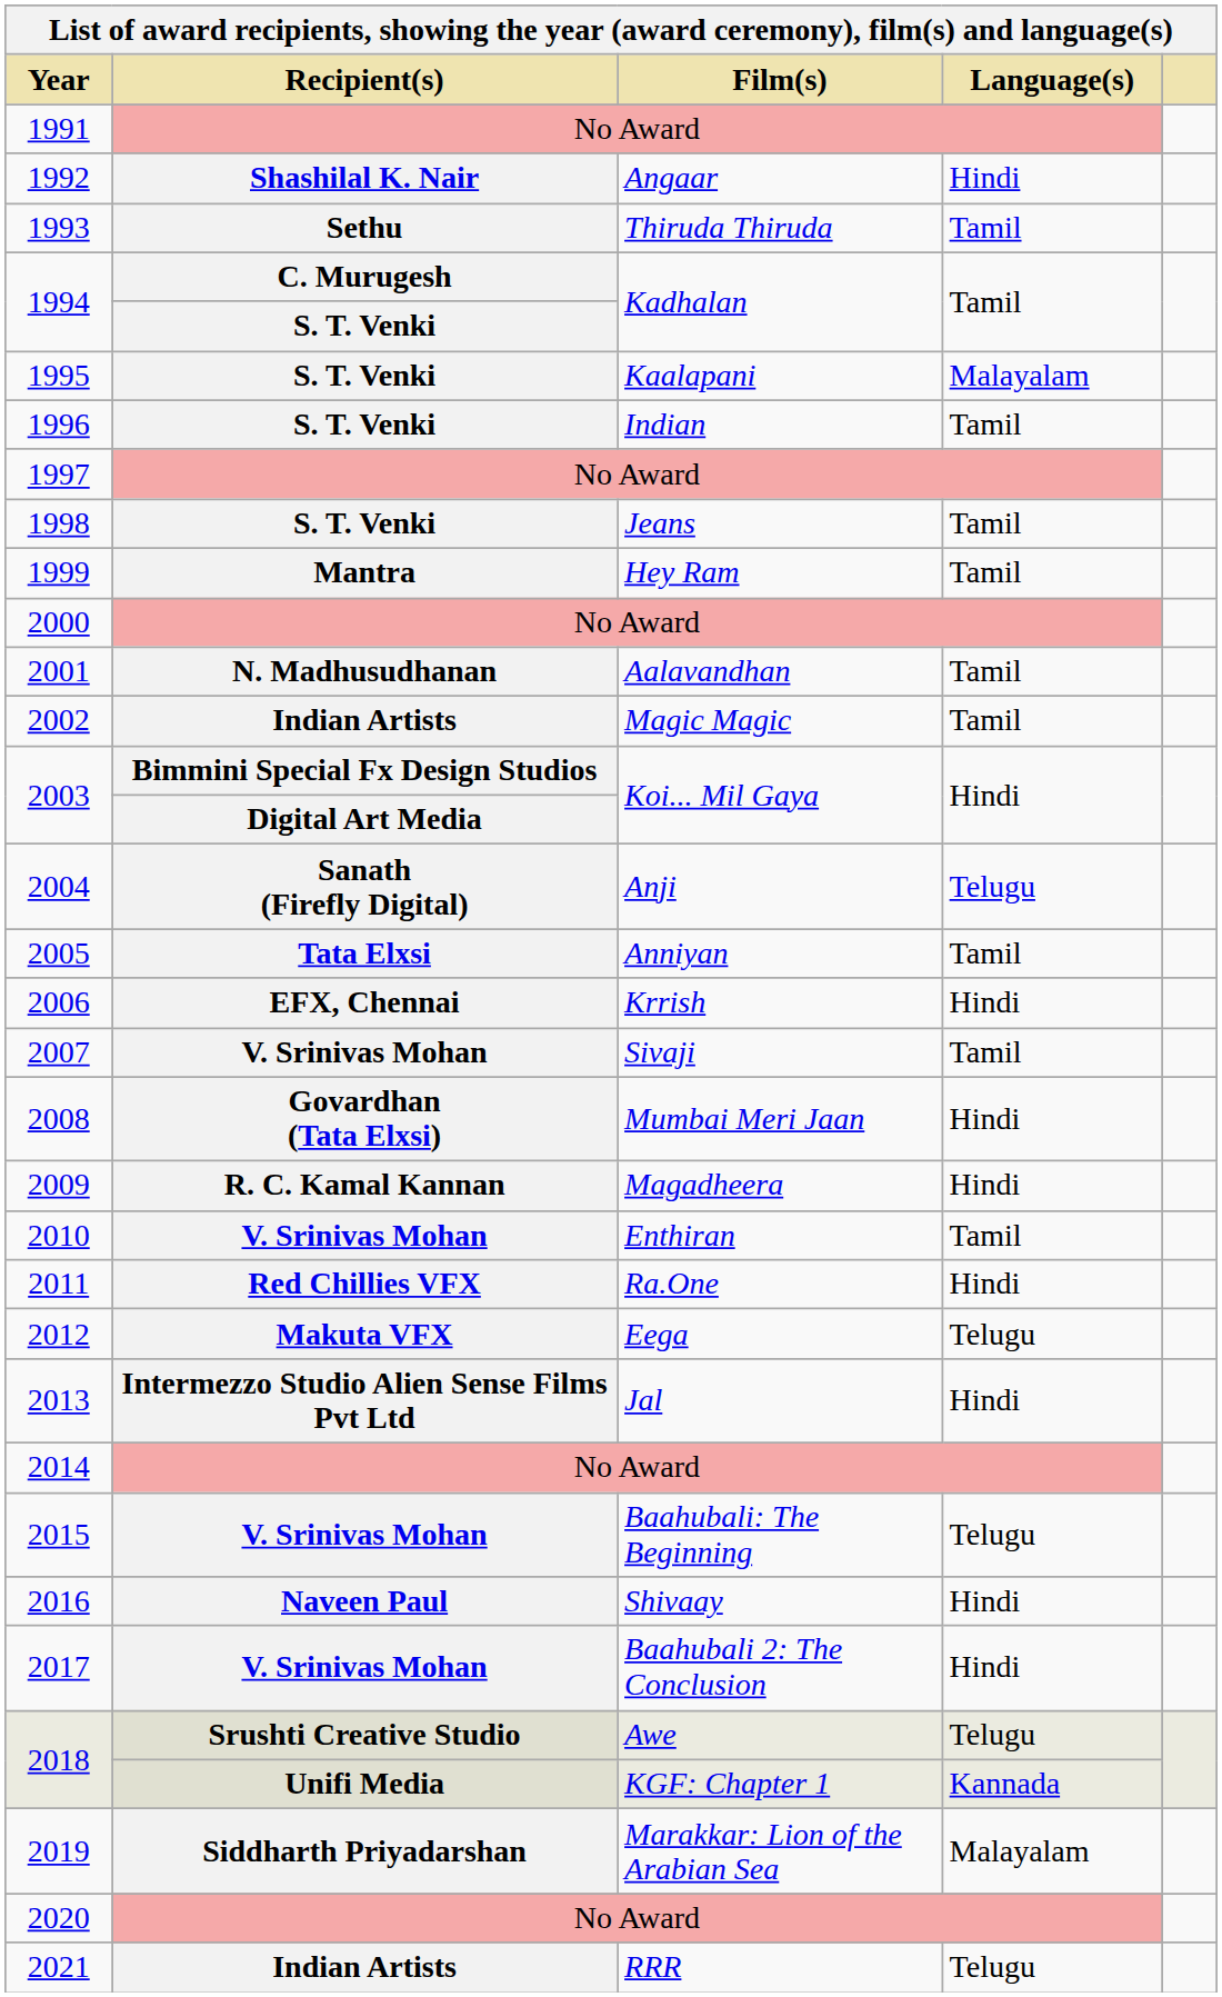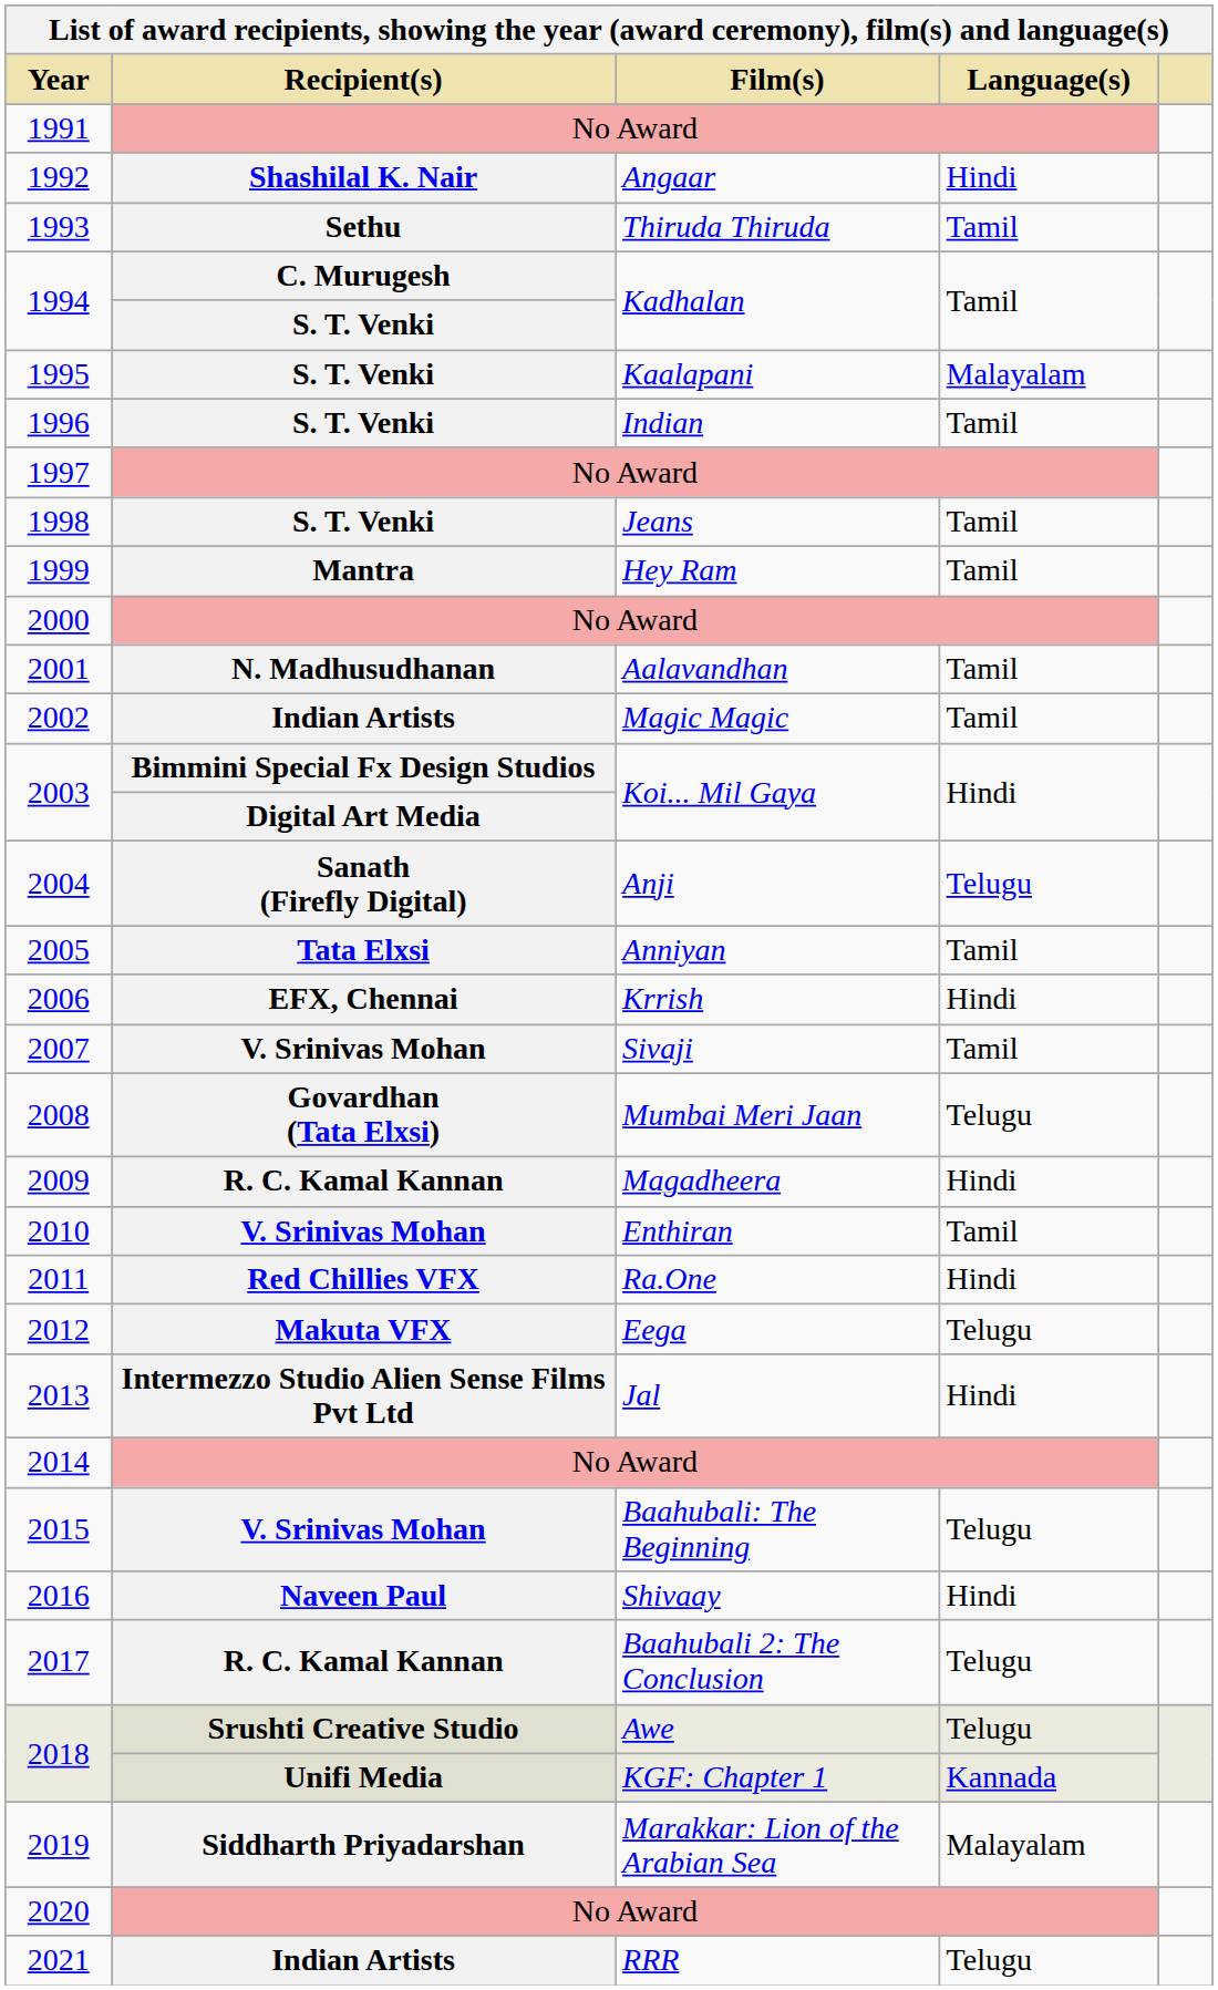2008 | Language(s): Hindi -> Telugu
2017 | Recipient(s): V. Srinivas Mohan -> R. C. Kamal Kannan
2017 | Language(s): Hindi -> Telugu
